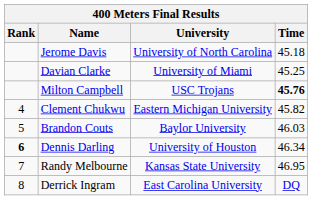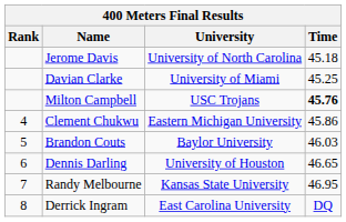Clement Chukwu | Time: 45.82 -> 45.86
Dennis Darling | Rank: bold -> normal
Dennis Darling | Time: 46.34 -> 46.65
